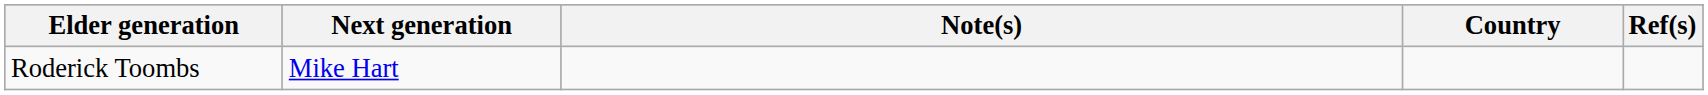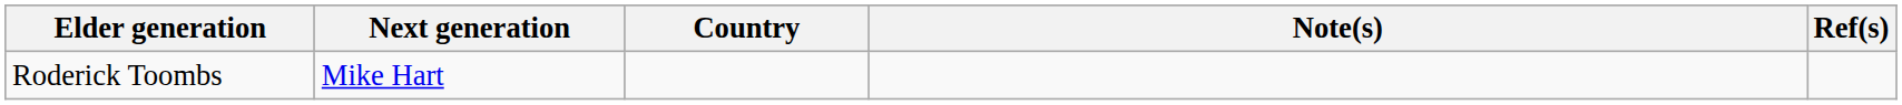columns swapped: Country <-> Note(s)
